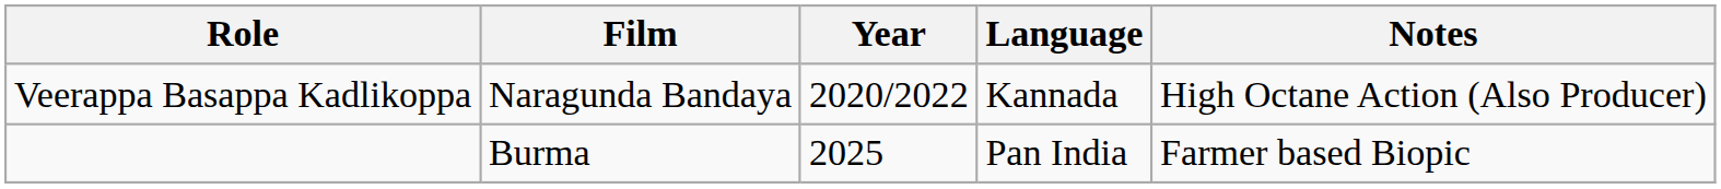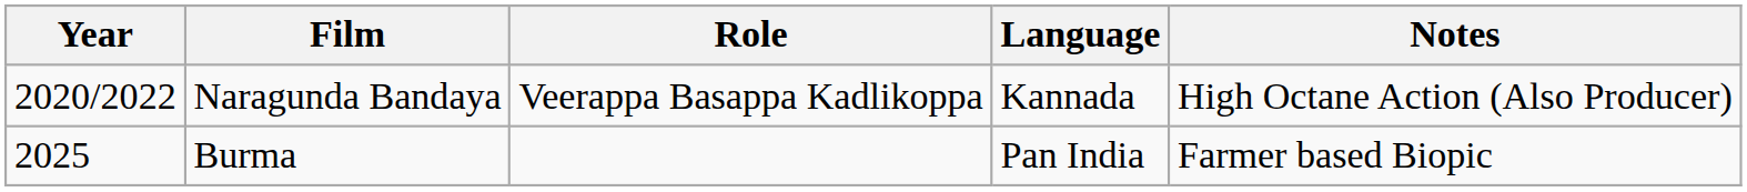columns swapped: Year <-> Role
